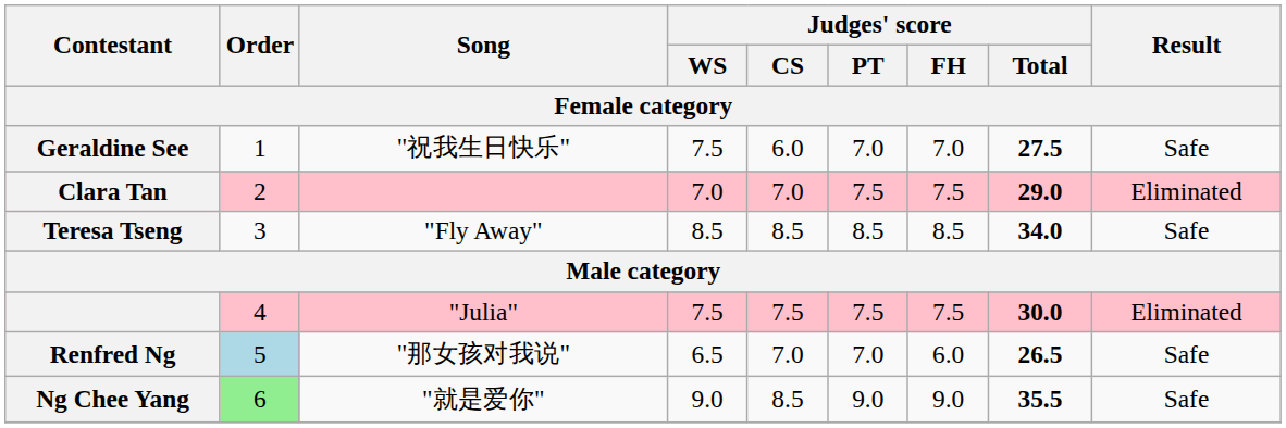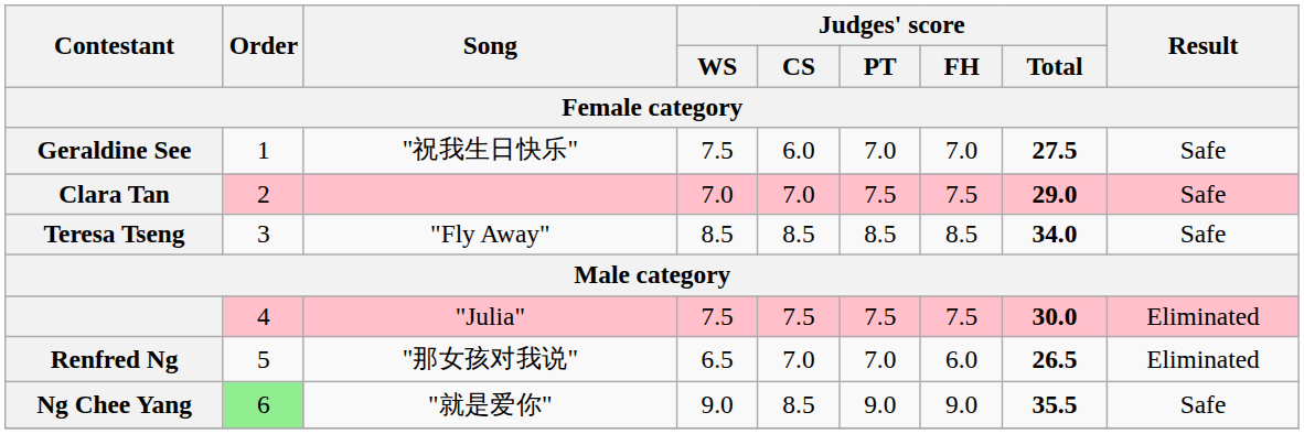Clara Tan | Result: Eliminated -> Safe
Renfred Ng | Order: lightblue background -> no background
Renfred Ng | Result: Safe -> Eliminated
